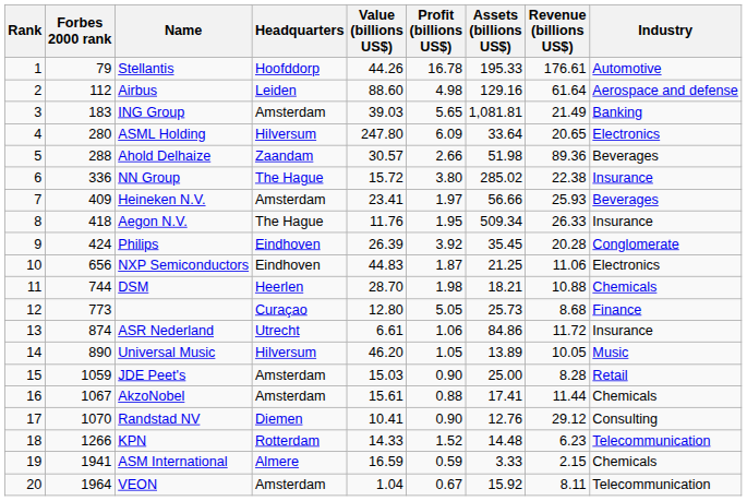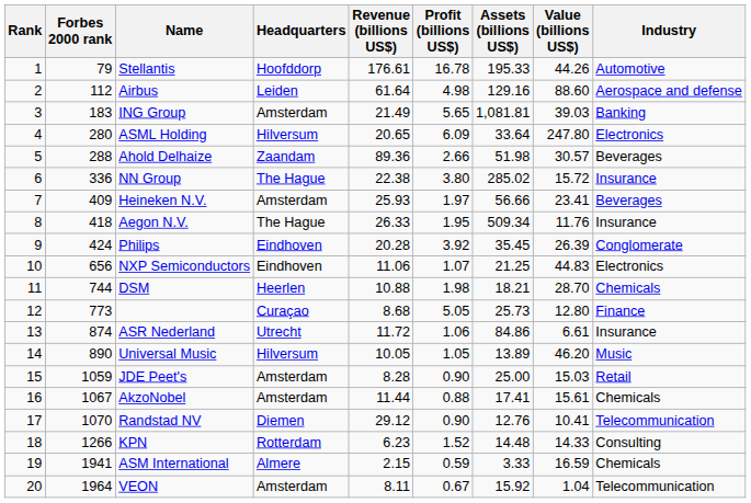columns swapped: Revenue (billions US$) <-> Value (billions US$)
NXP Semiconductors | Profit (billions US$): 1.87 -> 1.07
Randstad NV | Industry: Consulting -> Telecommunication
KPN | Industry: Telecommunication -> Consulting
